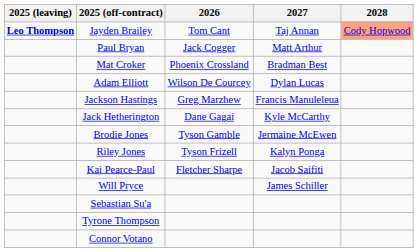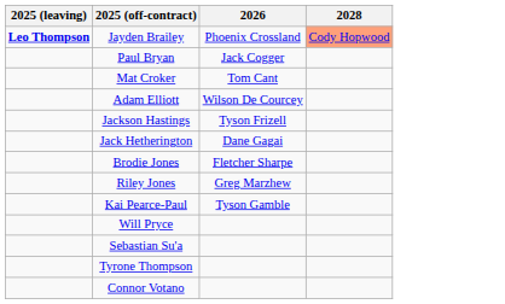- column: 2027 | Taj Annan | Matt Arthur | Bradman Best | Dylan Lucas | Francis Manuleleua | Kyle McCarthy | Jermaine McEwen | Kalyn Ponga | Jacob Saifiti | James Schiller
Jayden Brailey | 2026: Tom Cant -> Phoenix Crossland
Mat Croker | 2026: Phoenix Crossland -> Tom Cant
Jackson Hastings | 2026: Greg Marzhew -> Tyson Frizell
Brodie Jones | 2026: Tyson Gamble -> Fletcher Sharpe
Riley Jones | 2026: Tyson Frizell -> Greg Marzhew
Kai Pearce-Paul | 2026: Fletcher Sharpe -> Tyson Gamble
